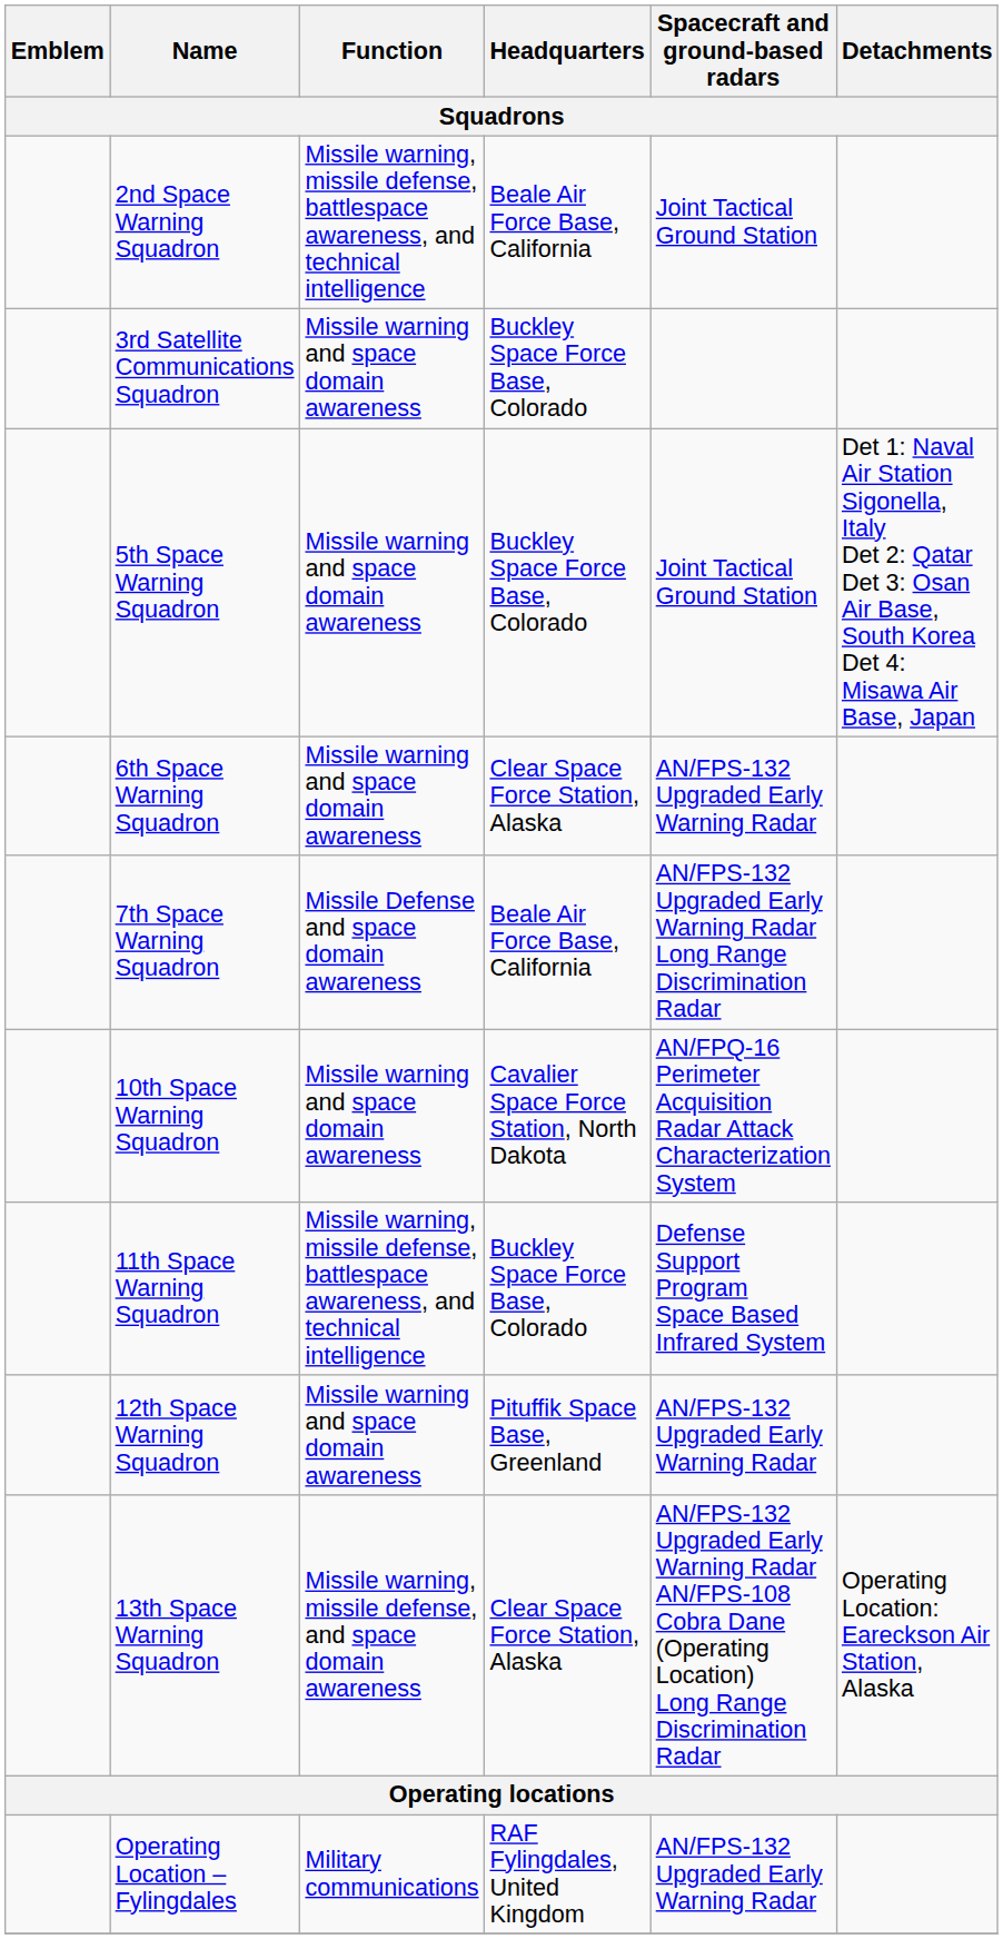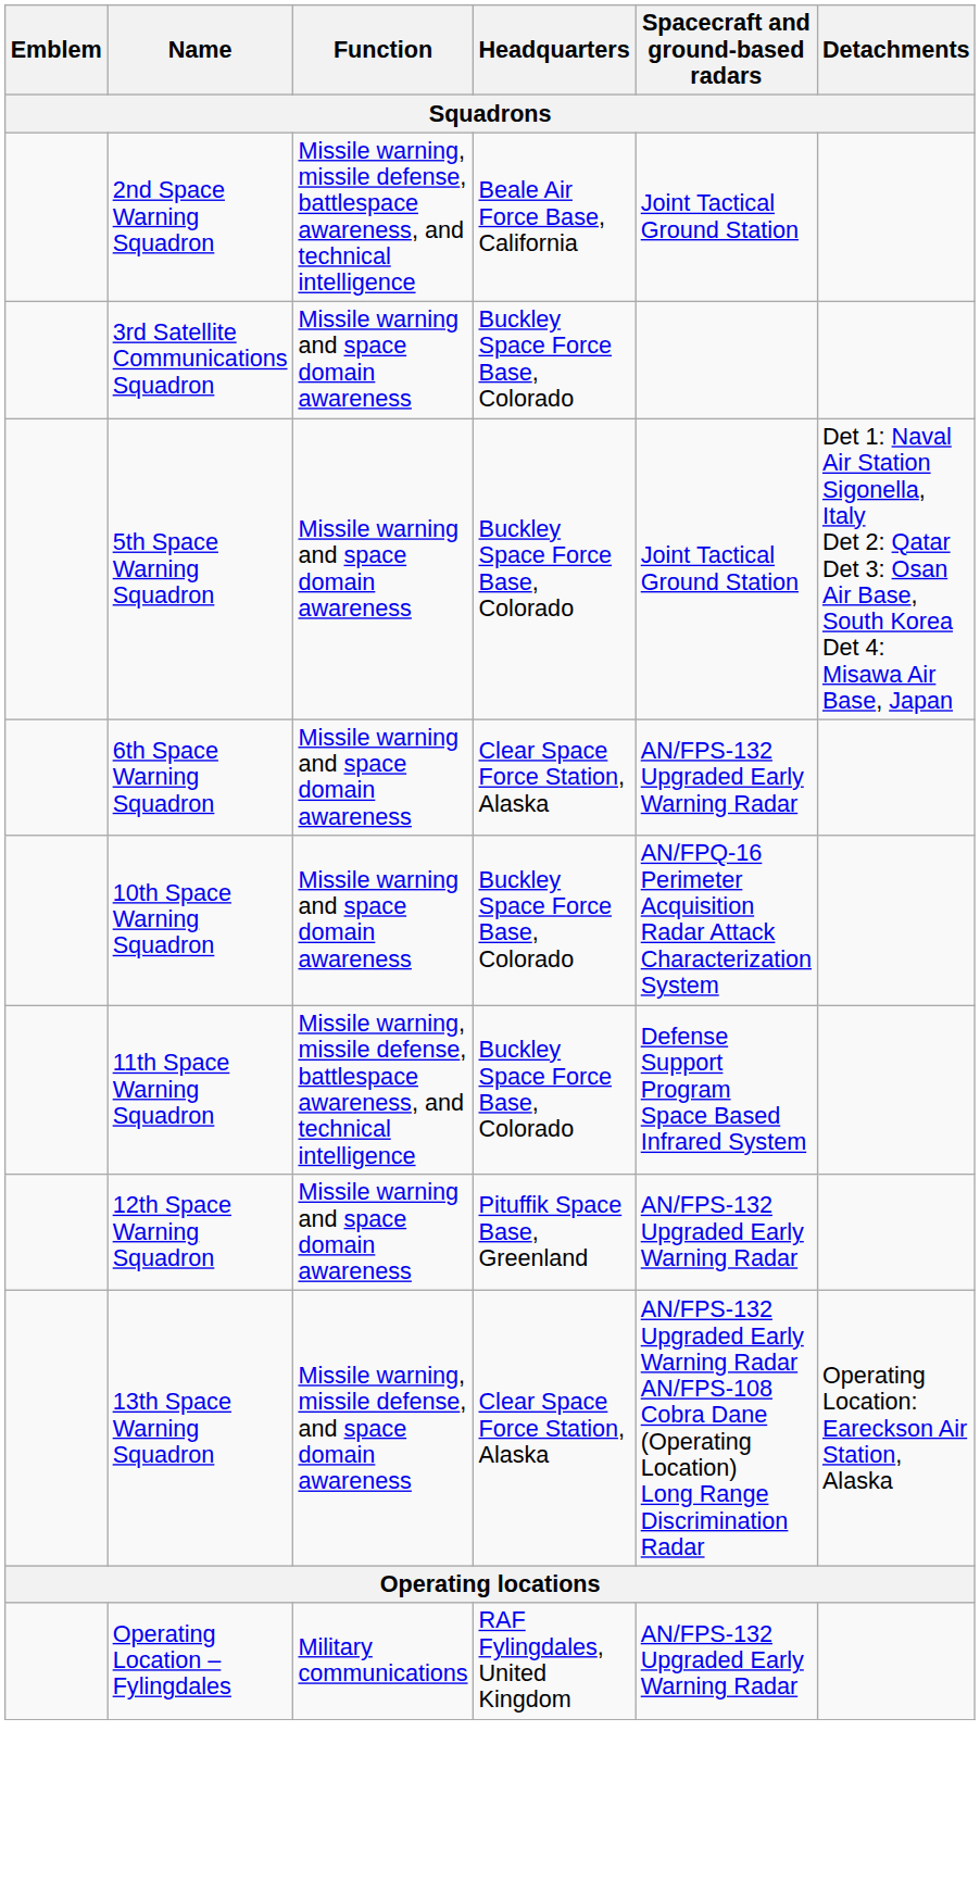- row: 7th Space Warning Squadron | Missile Defense and space domain awareness | Beale Air Force Base, California | AN/FPS-132 Upgraded Early Warning Radar Long Range Discrimination Radar
10th Space Warning Squadron | Headquarters: Cavalier Space Force Station, North Dakota -> Buckley Space Force Base, Colorado
